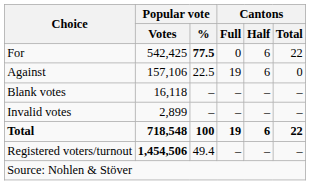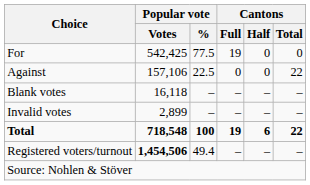For | Popular vote / %: bold -> normal
For | Cantons / Full: 0 -> 19
For | Cantons / Half: 6 -> 0
For | Cantons / Total: 22 -> 0
Against | Cantons / Full: 19 -> 0
Against | Cantons / Half: 6 -> 0
Against | Cantons / Total: 0 -> 22
